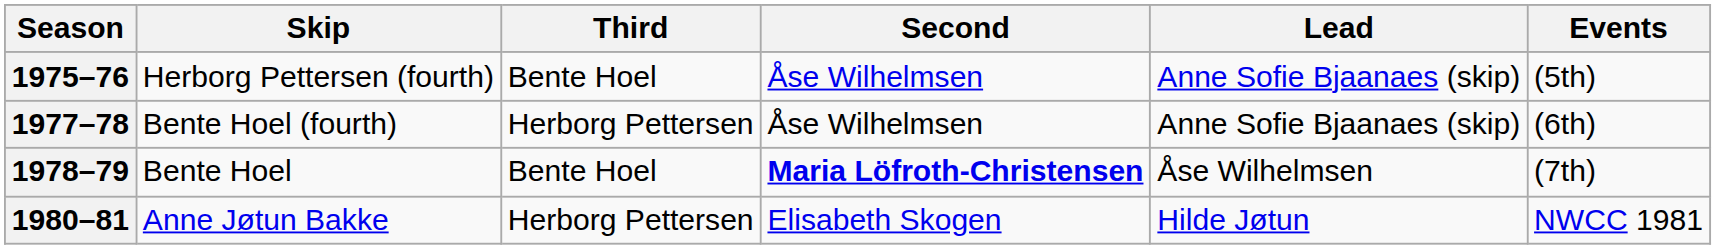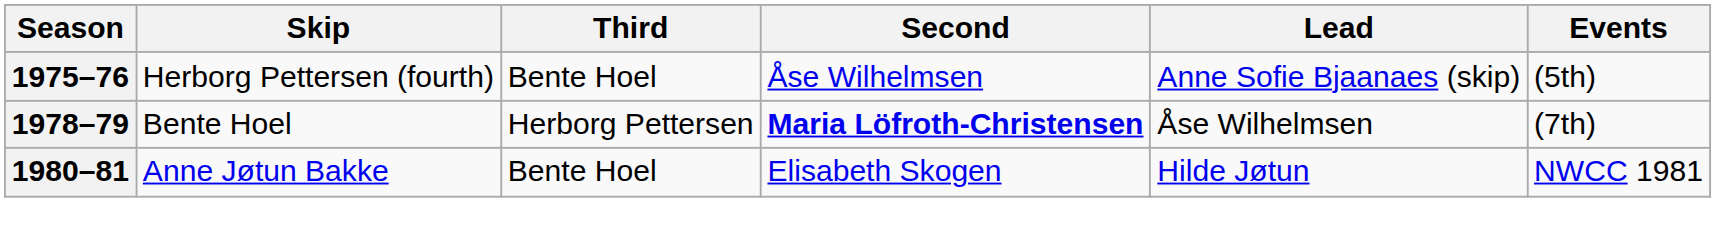- row: 1977–78 | Bente Hoel (fourth) | Herborg Pettersen | Åse Wilhelmsen | Anne Sofie Bjaanaes (skip) | (6th)
1978–79 | Third: Bente Hoel -> Herborg Pettersen
1980–81 | Third: Herborg Pettersen -> Bente Hoel
